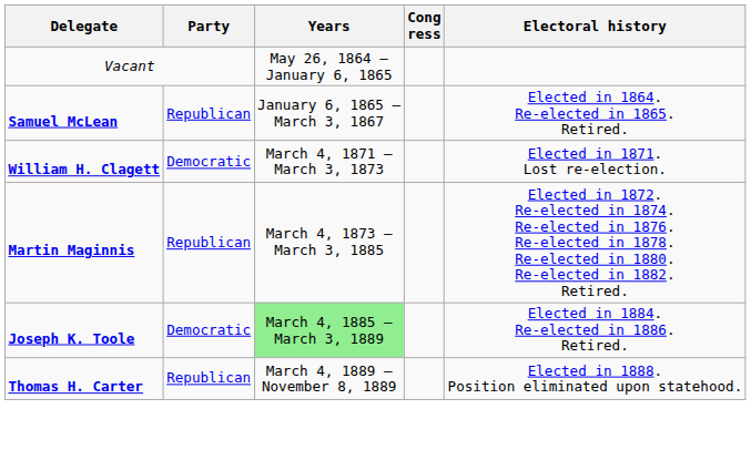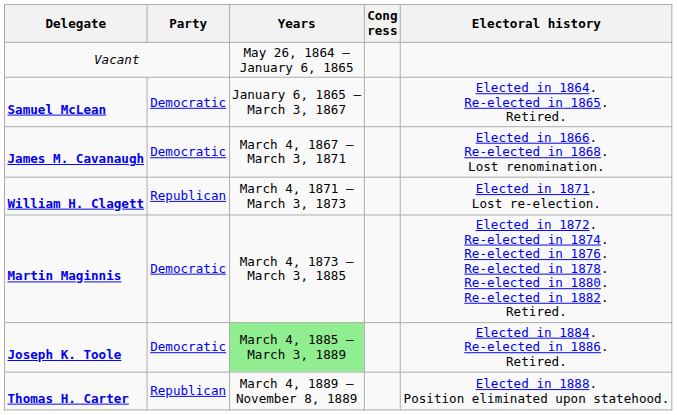Samuel McLean | Party: Republican -> Democratic
+ row: James M. Cavanaugh | Democratic | March 4, 1867 – March 3, 1871 | Elected in 1866. Re-elected in 1868. Lost renomination.
William H. Clagett | Party: Democratic -> Republican
Martin Maginnis | Party: Republican -> Democratic
